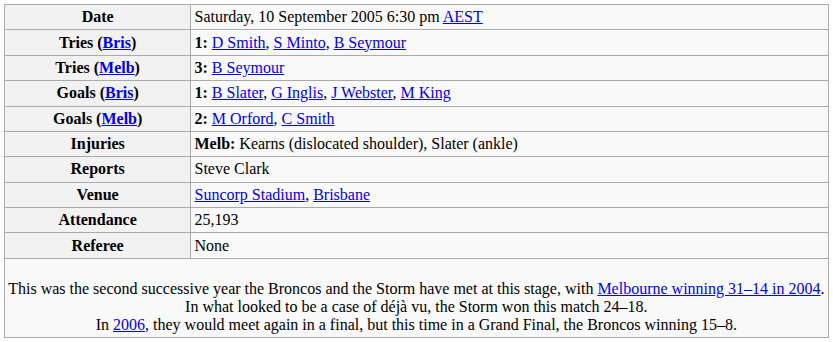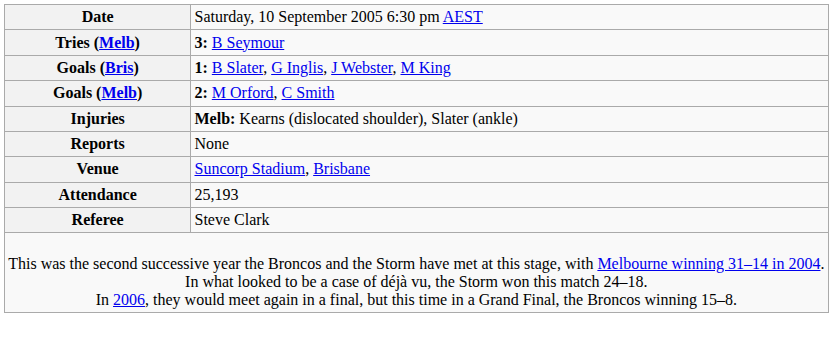- row: Tries (Bris) | 1: D Smith, S Minto, B Seymour
Reports | column 2: Steve Clark -> None
Referee | column 2: None -> Steve Clark
